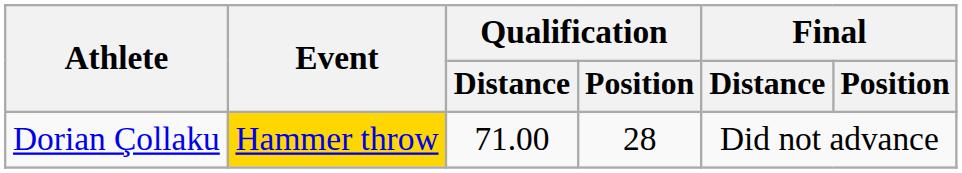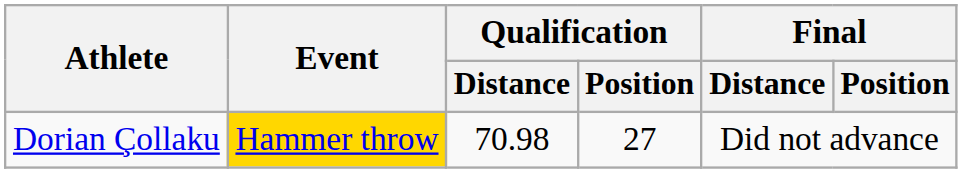Dorian Çollaku | Qualification / Distance: 71.00 -> 70.98
Dorian Çollaku | Qualification / Position: 28 -> 27
